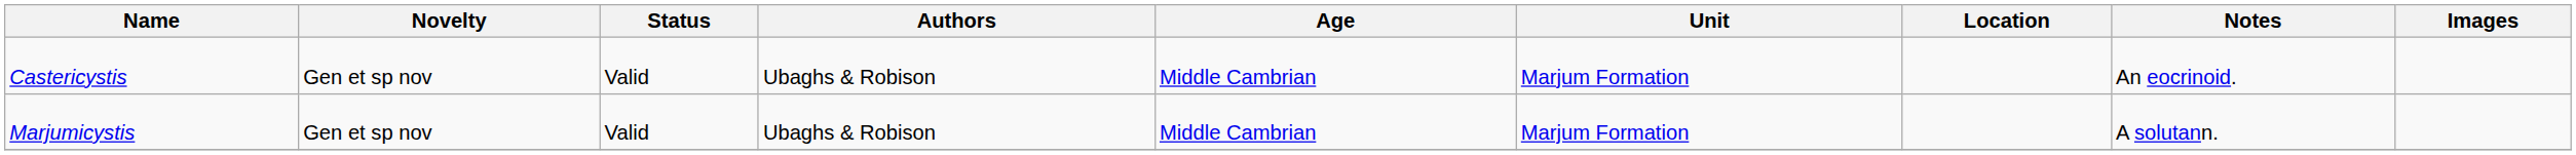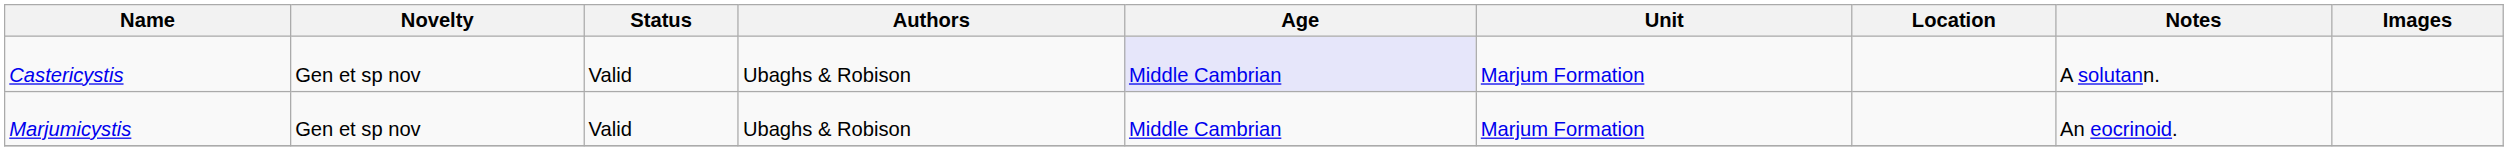Castericystis | Age: no background -> lavender background
Castericystis | Notes: An eocrinoid. -> A solutann.
Marjumicystis | Notes: A solutann. -> An eocrinoid.
